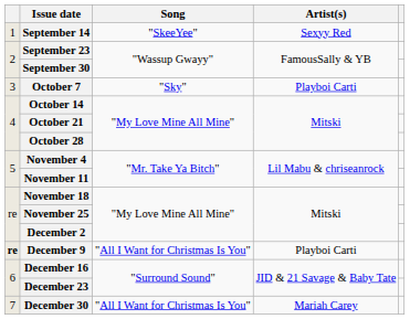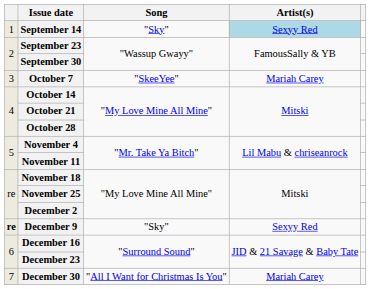September 14 | Song: "SkeeYee" -> "Sky"
September 14 | Artist(s): no background -> lightblue background
October 7 | Song: "Sky" -> "SkeeYee"
October 7 | Artist(s): Playboi Carti -> Mariah Carey
December 9 | Song: "All I Want for Christmas Is You" -> "Sky"
December 9 | Artist(s): Playboi Carti -> Sexyy Red
